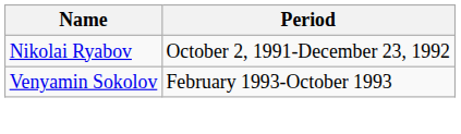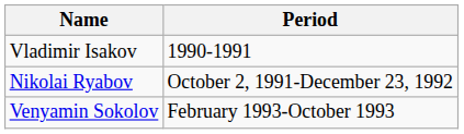+ row: Vladimir Isakov | 1990-1991
